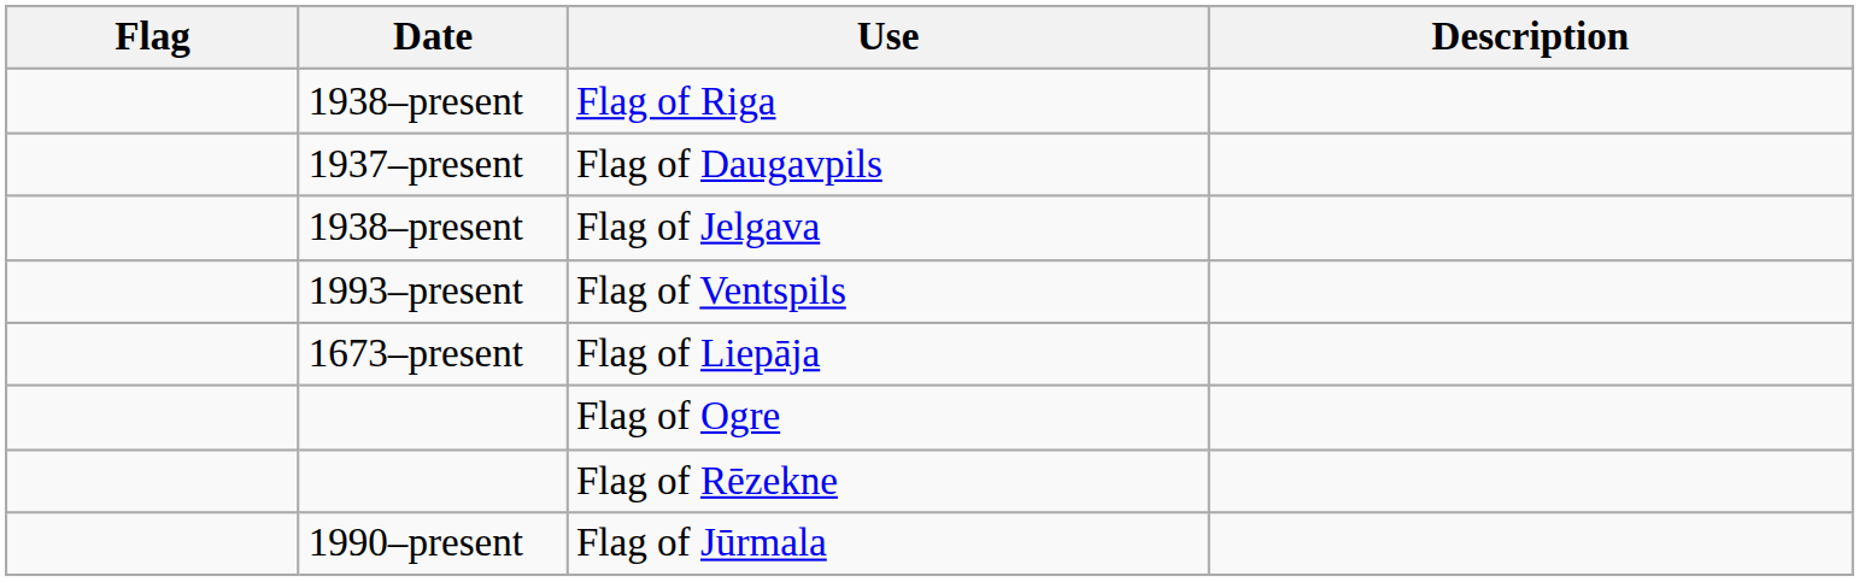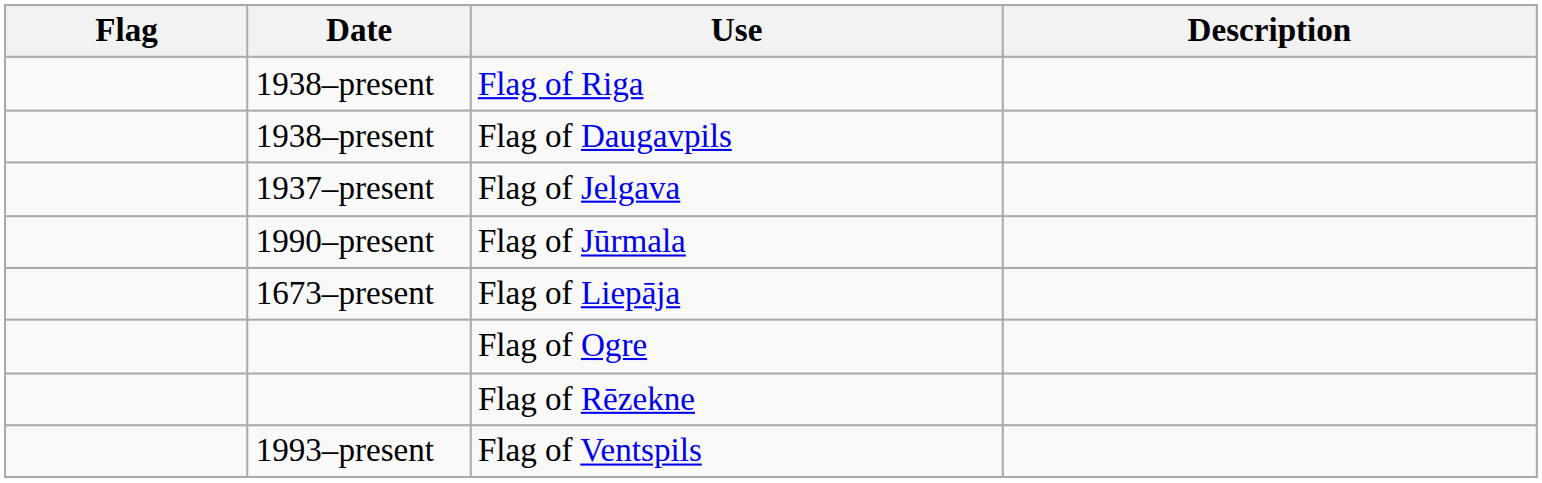Flag of Daugavpils | Date: 1937–present -> 1938–present
Flag of Jelgava | Date: 1938–present -> 1937–present
rows swapped: Flag of Jūrmala <-> Flag of Ventspils
